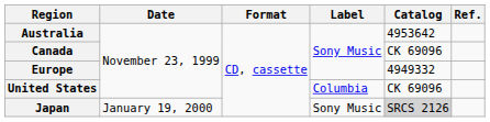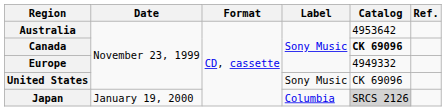Canada | Catalog: normal -> bold
United States | Label: Columbia -> Sony Music
Japan | Label: Sony Music -> Columbia
